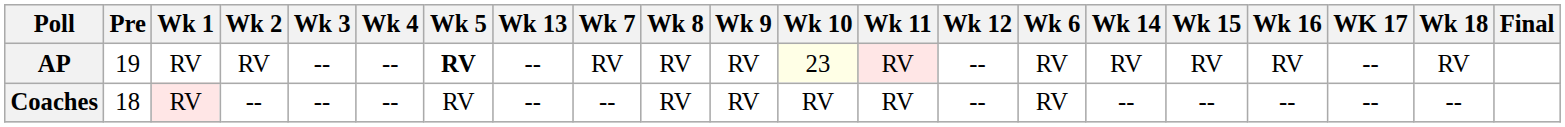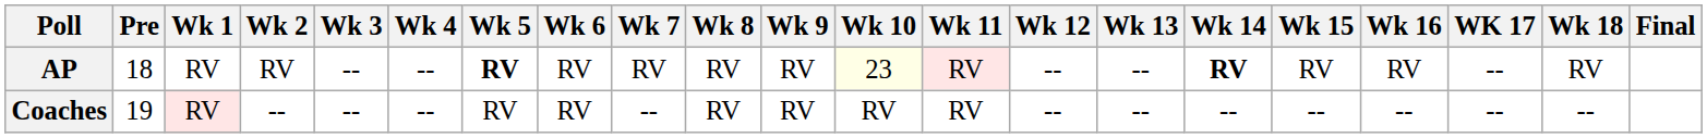columns swapped: Wk 6 <-> Wk 13
AP | Pre: 19 -> 18
AP | Wk 14: normal -> bold
Coaches | Pre: 18 -> 19
